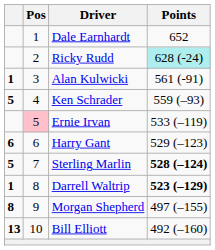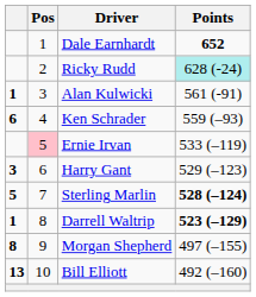Dale Earnhardt | Points: normal -> bold
Ken Schrader | column 1: 5 -> 6
Harry Gant | column 1: 6 -> 3
